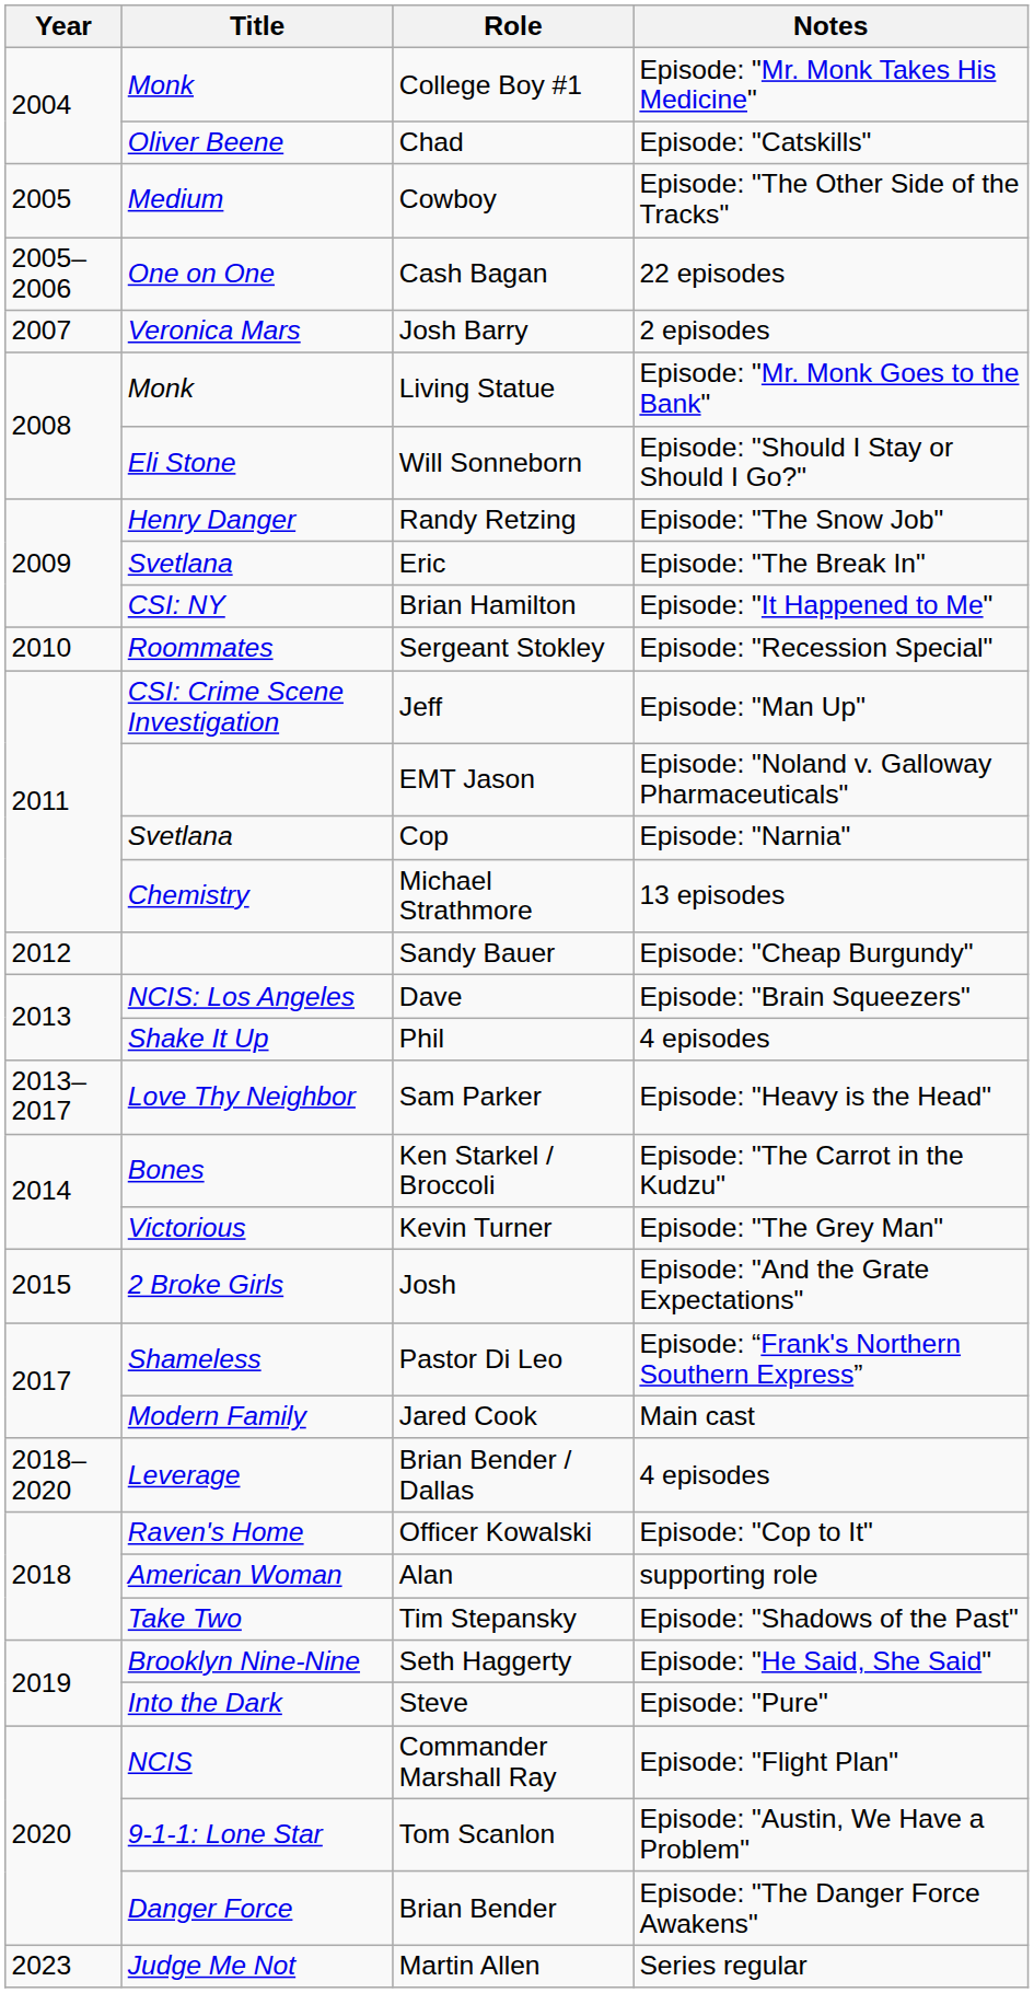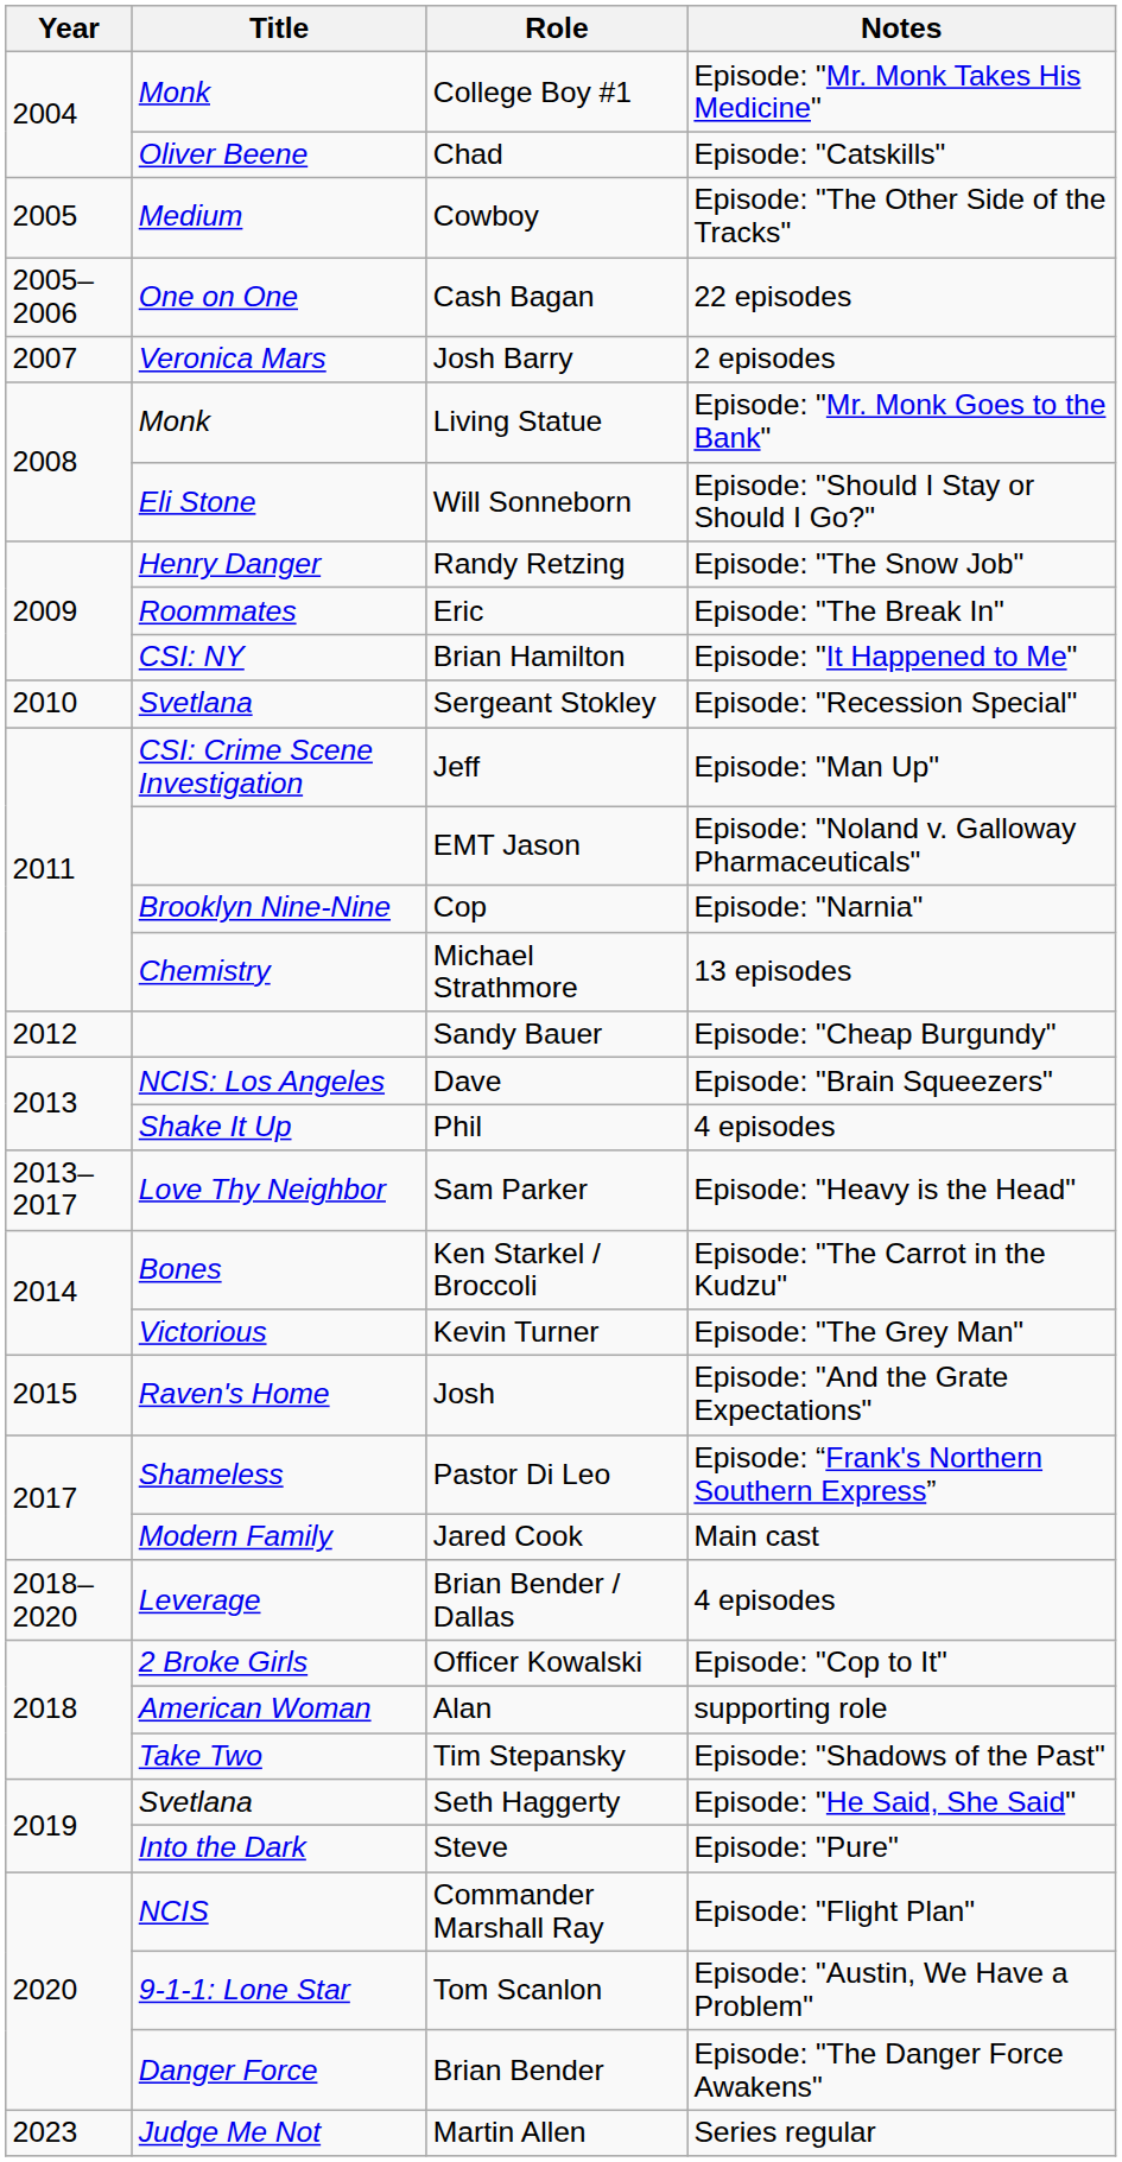Eric | Title: Svetlana -> Roommates
Sergeant Stokley | Title: Roommates -> Svetlana
Cop | Title: Svetlana -> Brooklyn Nine-Nine
Josh | Title: 2 Broke Girls -> Raven's Home
Officer Kowalski | Title: Raven's Home -> 2 Broke Girls
Seth Haggerty | Title: Brooklyn Nine-Nine -> Svetlana
